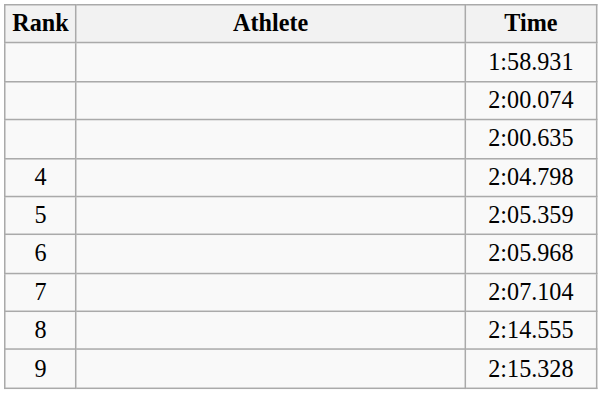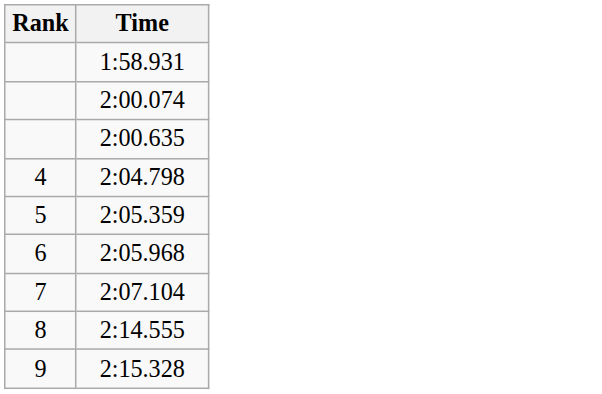- column: Athlete
